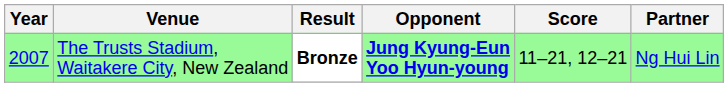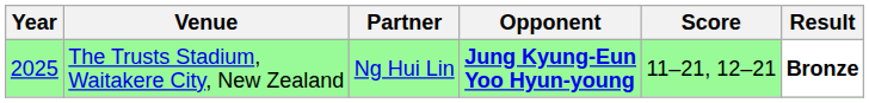columns swapped: Partner <-> Result
The Trusts Stadium, Waitakere City, New Zealand | Year: 2007 -> 2025
